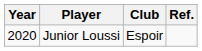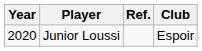columns swapped: Club <-> Ref.
